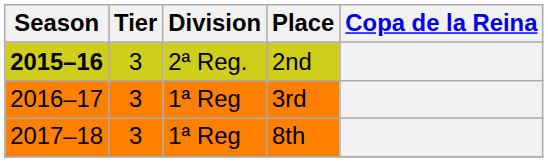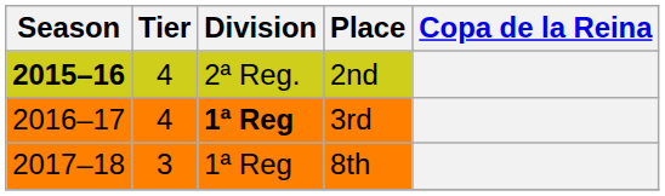2nd | Tier: 3 -> 4
3rd | Tier: 3 -> 4
3rd | Division: normal -> bold
